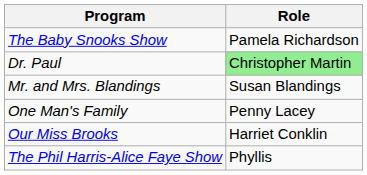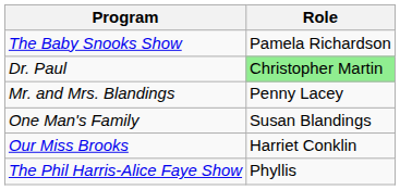Mr. and Mrs. Blandings | Role: Susan Blandings -> Penny Lacey
One Man's Family | Role: Penny Lacey -> Susan Blandings
